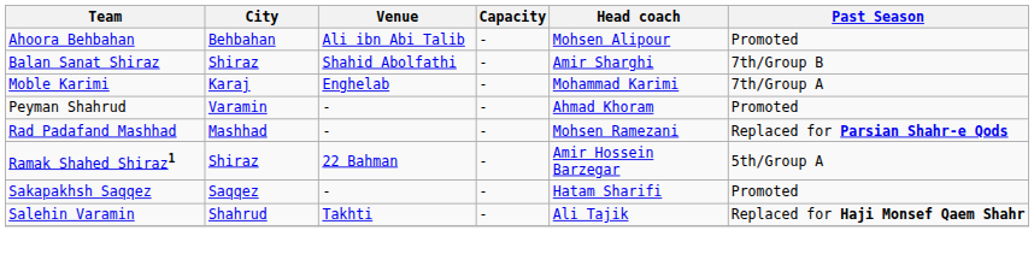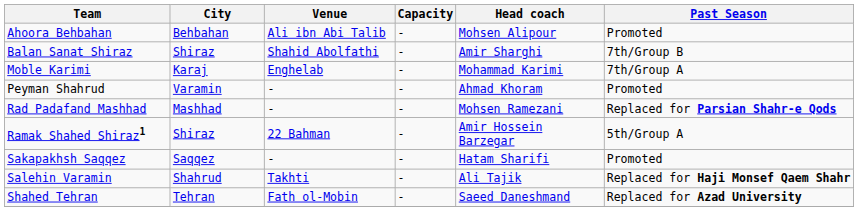+ row: Shahed Tehran | Tehran | Fath ol-Mobin | - | Saeed Daneshmand | Replaced for Azad University
